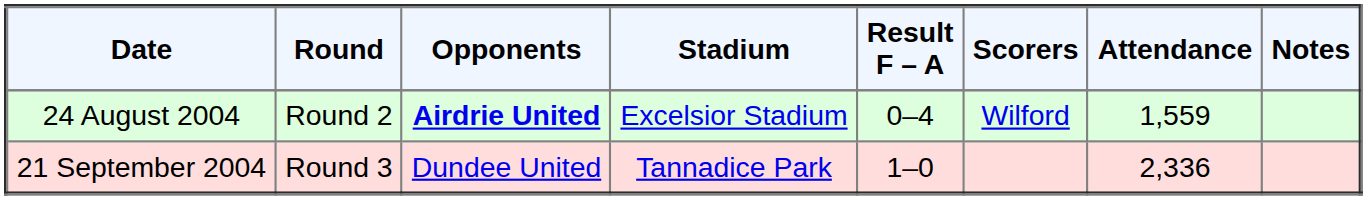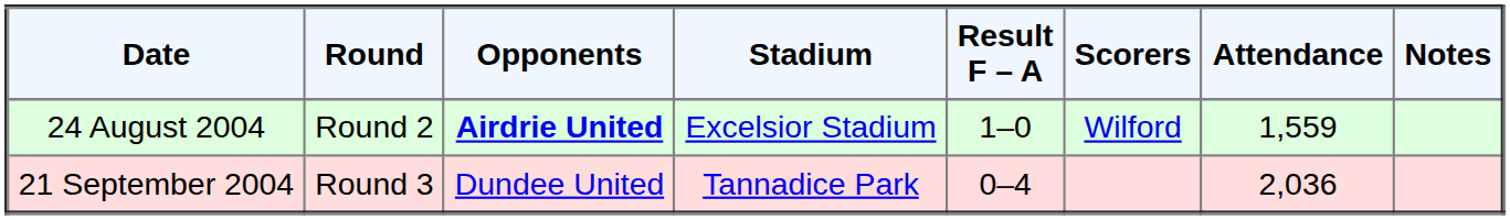24 August 2004 | Result F – A: 0–4 -> 1–0
21 September 2004 | Result F – A: 1–0 -> 0–4
21 September 2004 | Attendance: 2,336 -> 2,036
